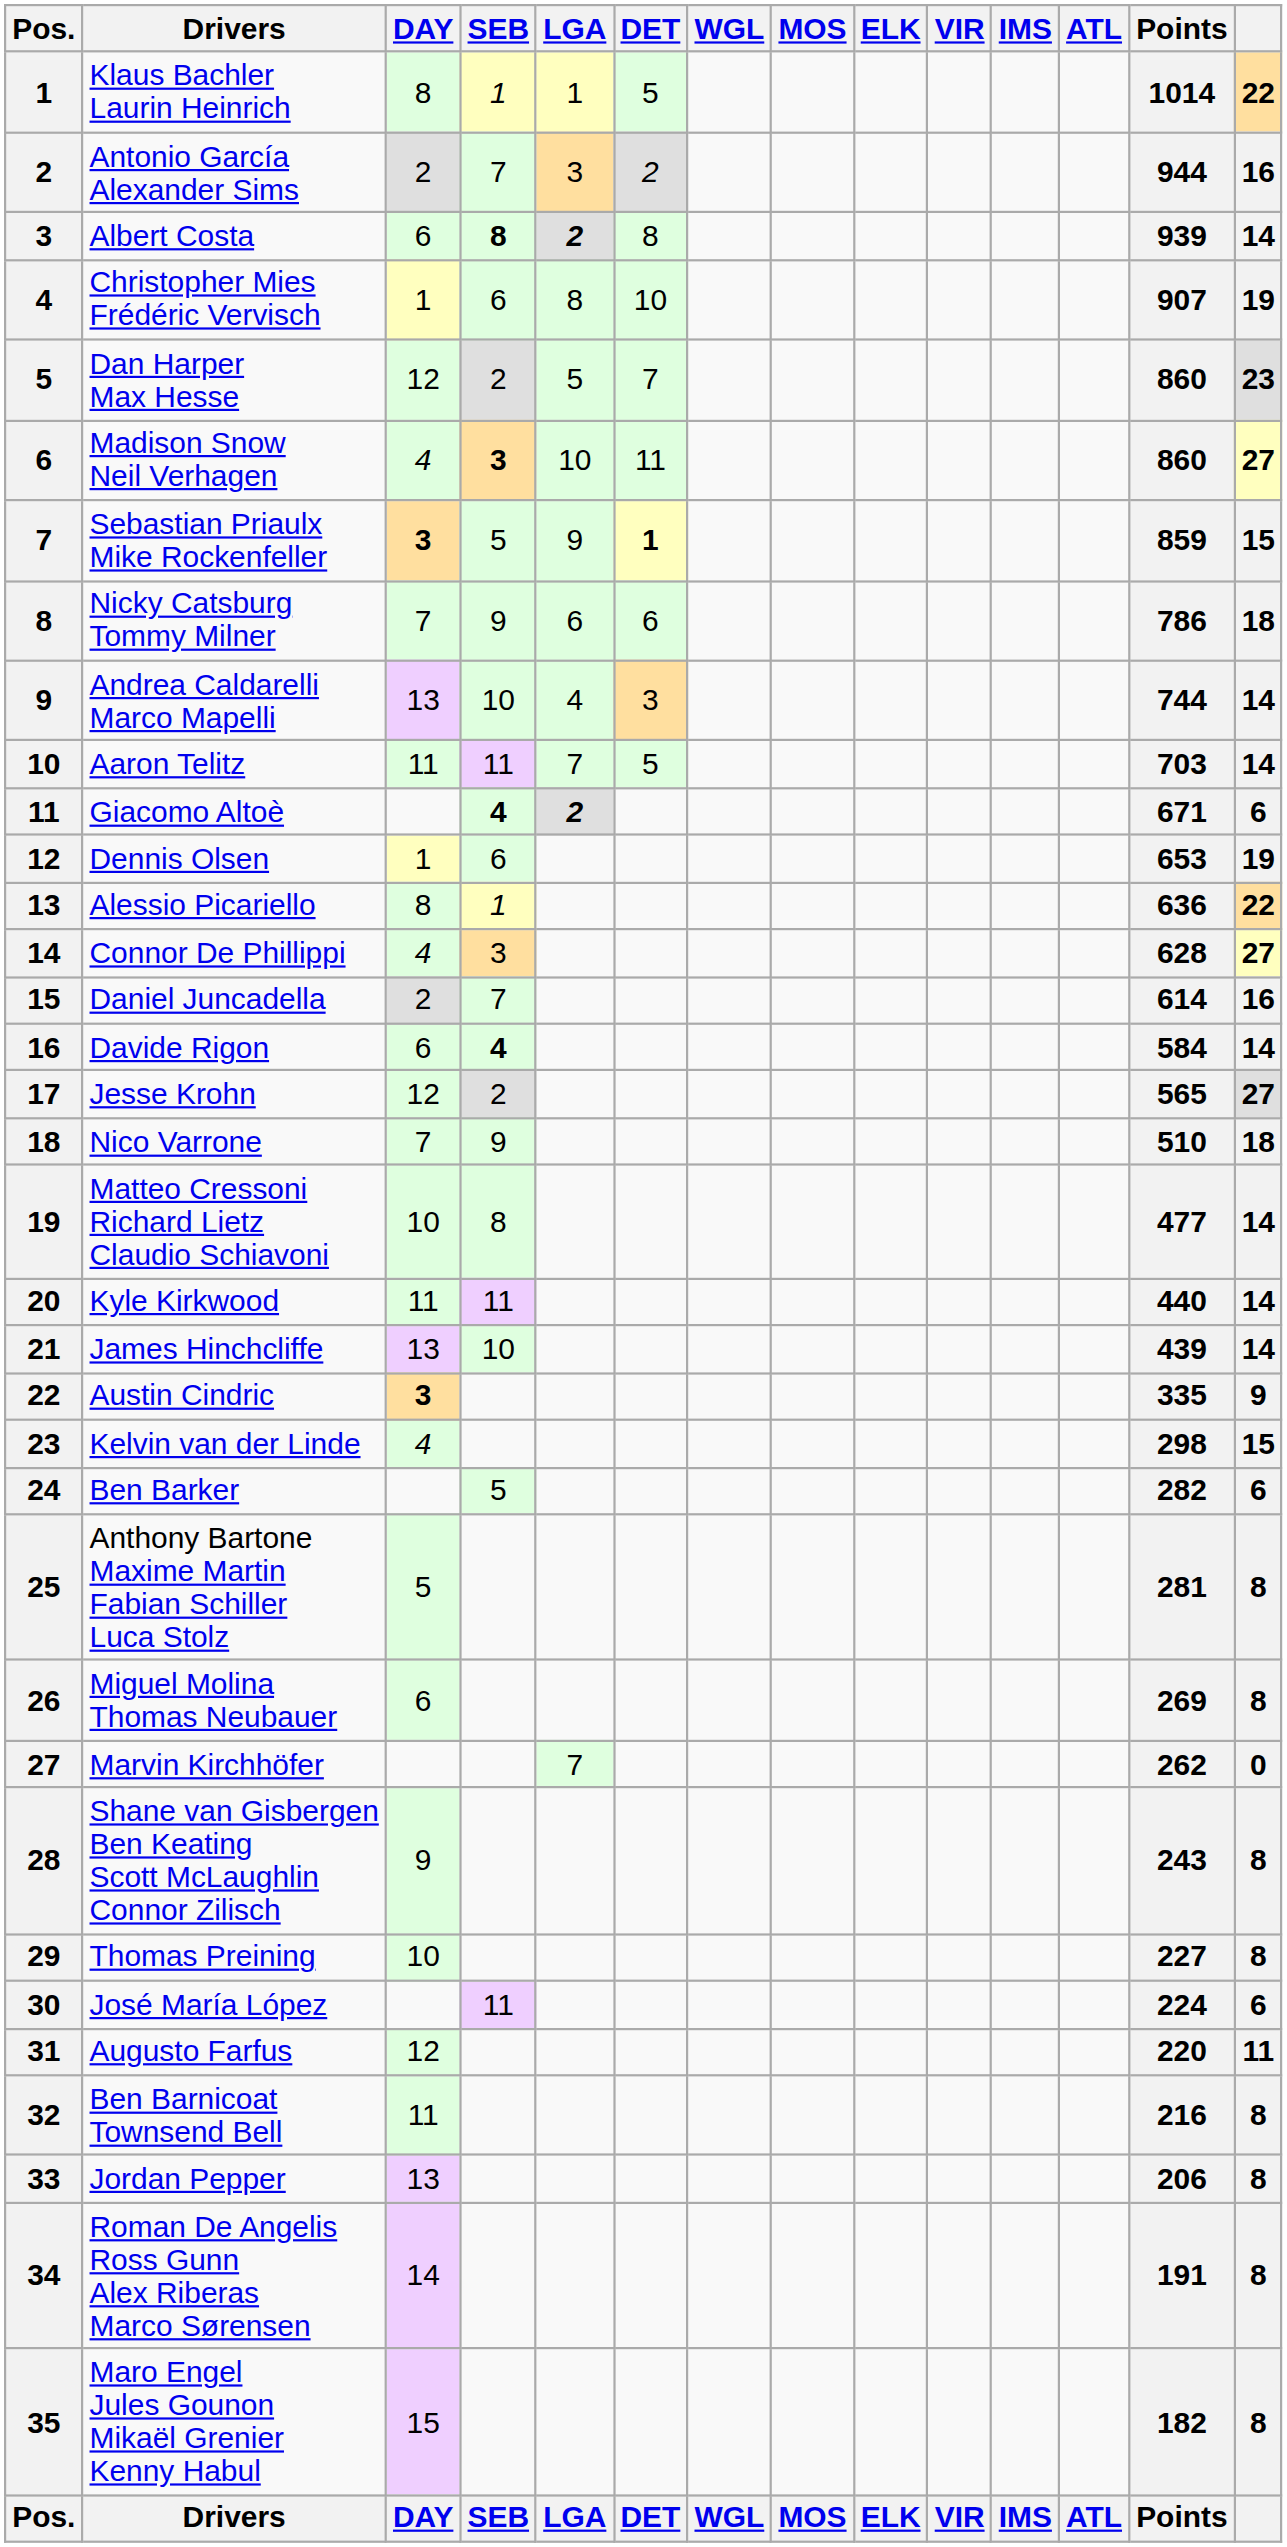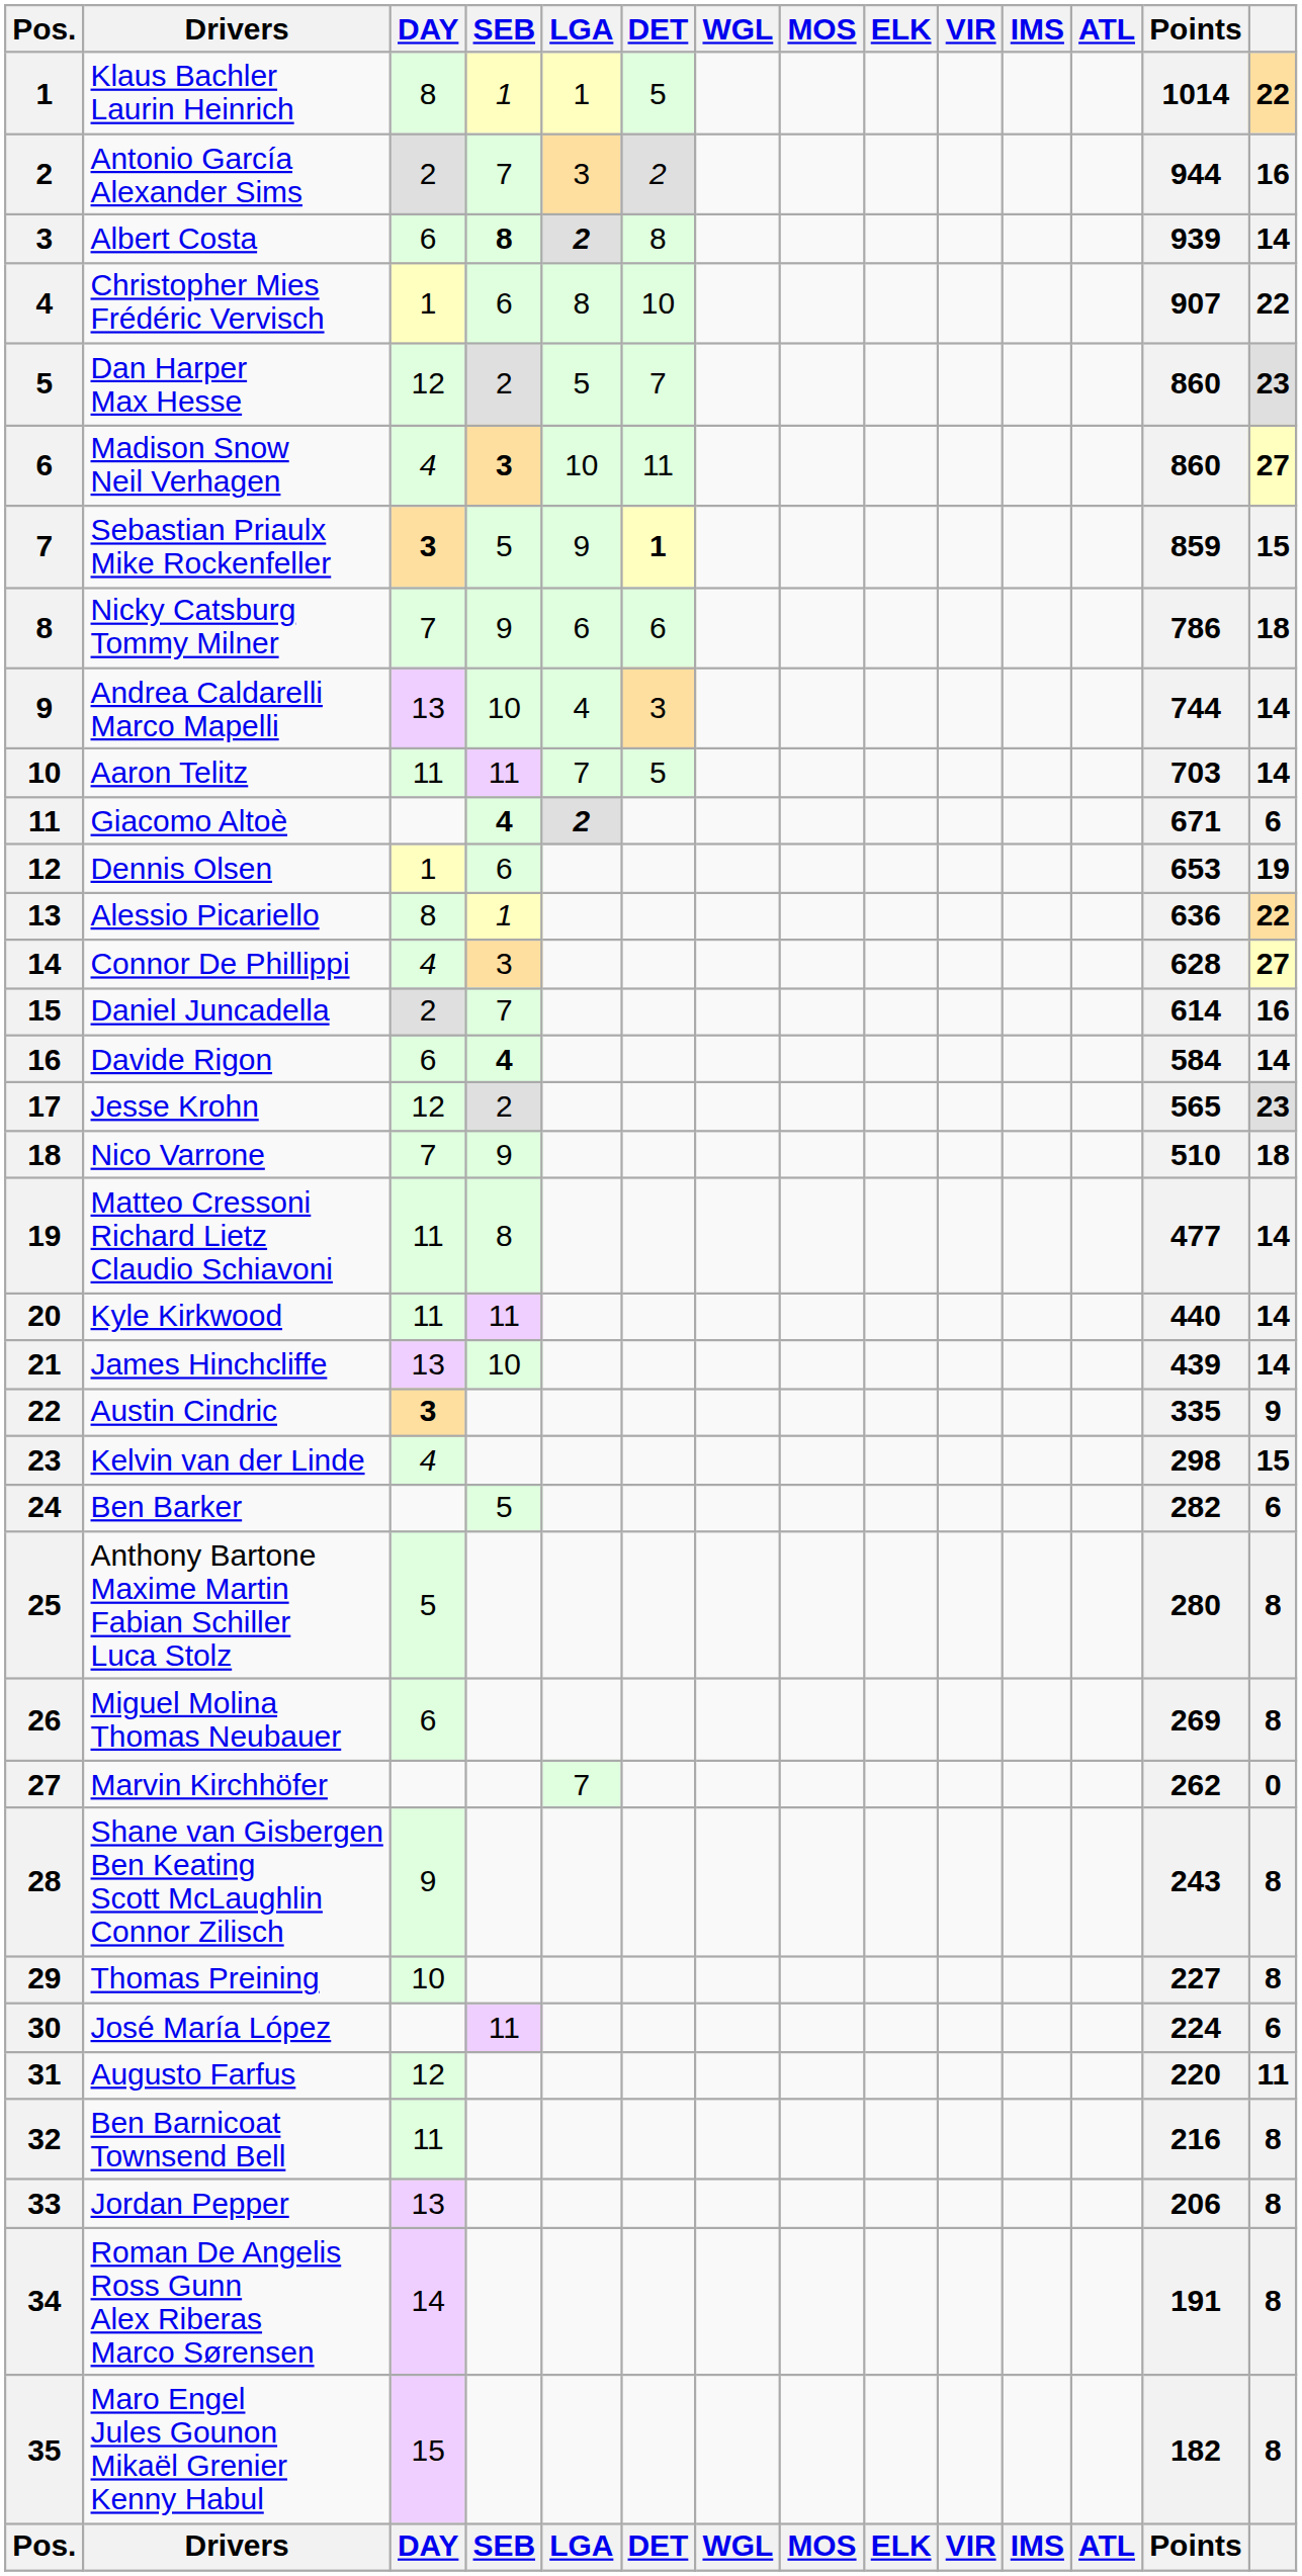Christopher Mies Frédéric Vervisch | column 14: 19 -> 22
Jesse Krohn | column 14: 27 -> 23
Matteo Cressoni Richard Lietz Claudio Schiavoni | DAY: 10 -> 11
Anthony Bartone Maxime Martin Fabian Schiller Luca Stolz | Points: 281 -> 280
